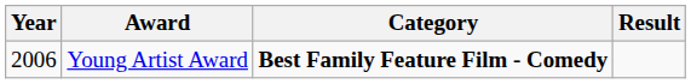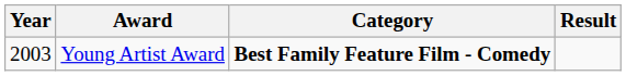Young Artist Award | Year: 2006 -> 2003
